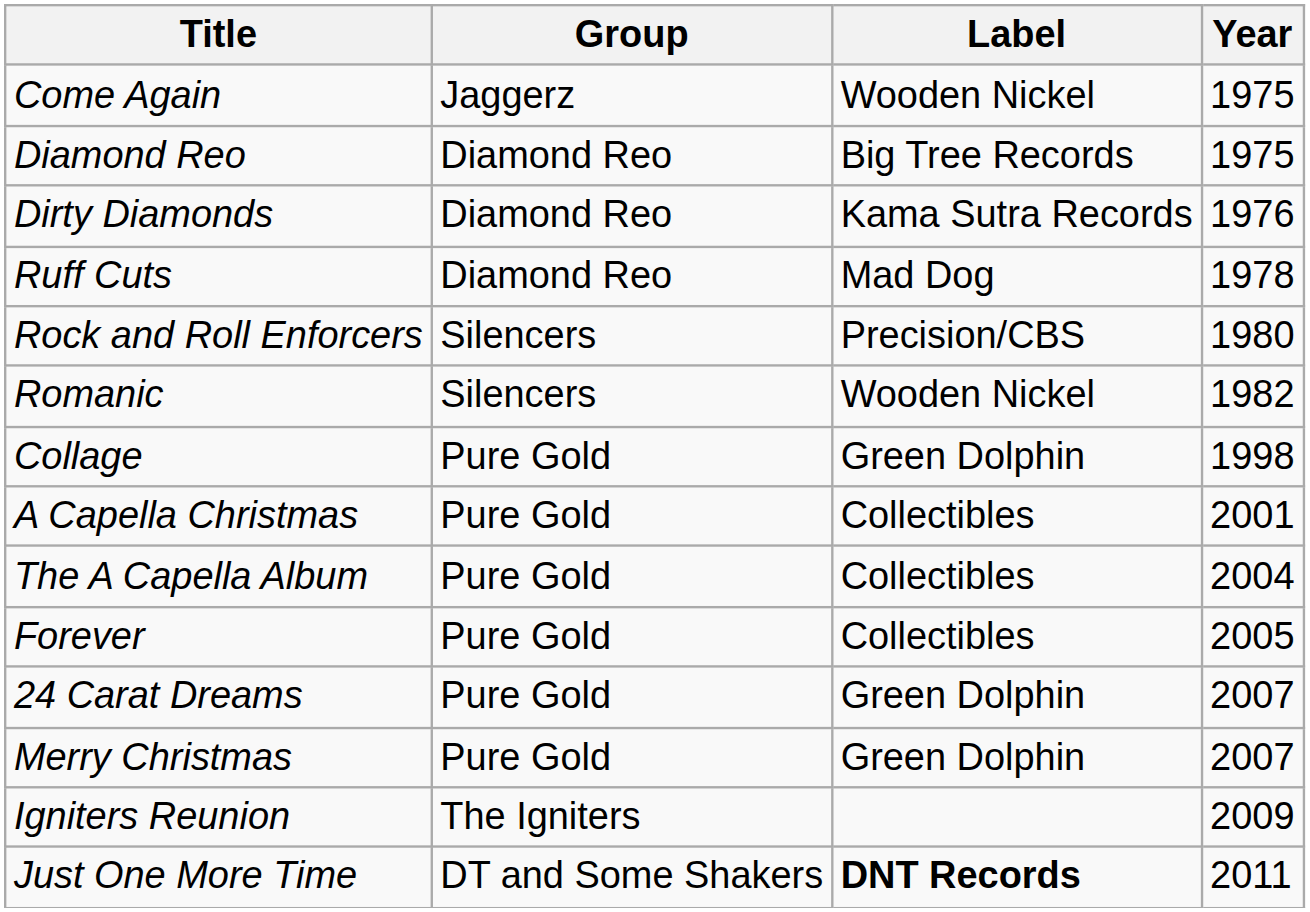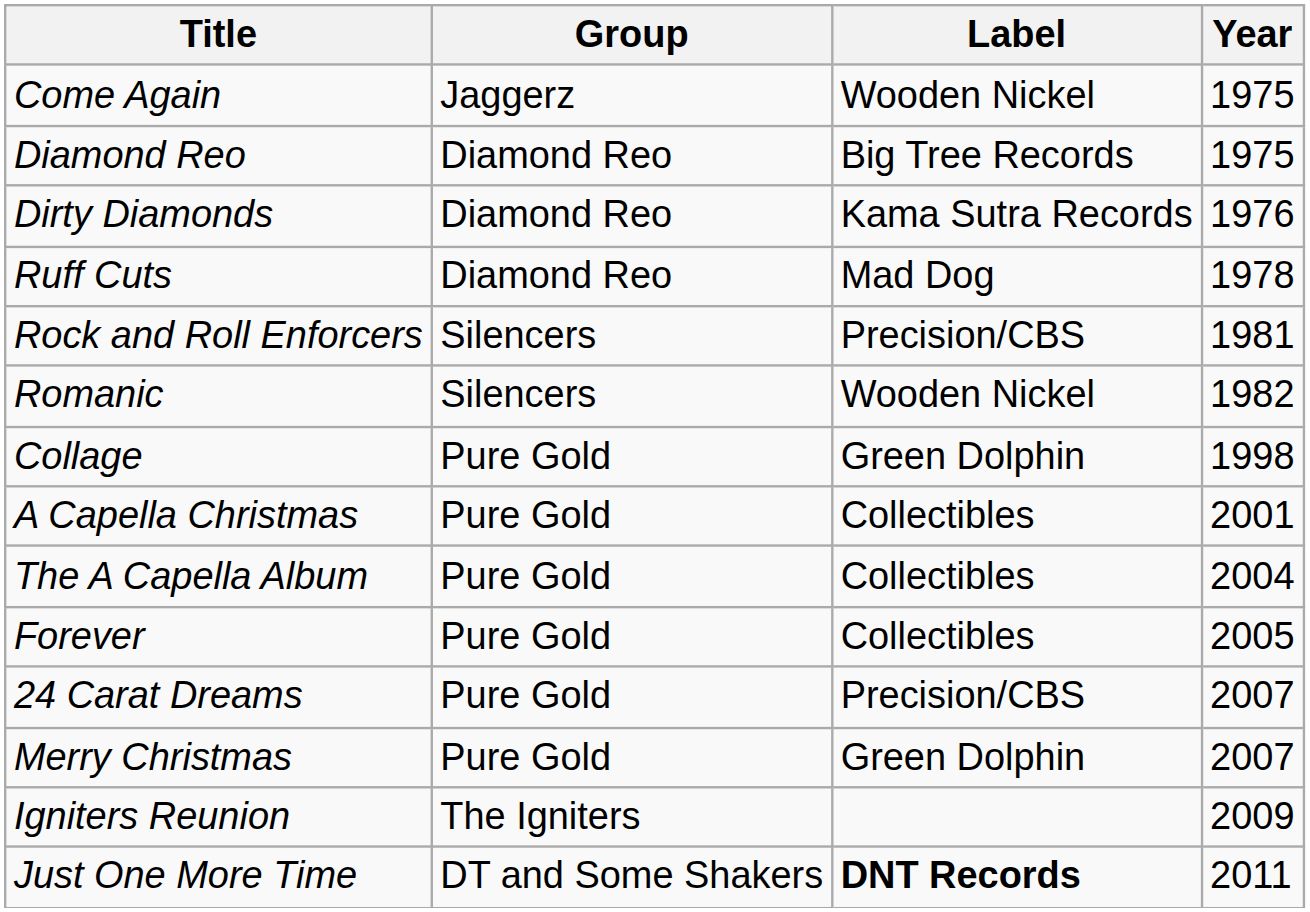Rock and Roll Enforcers | Year: 1980 -> 1981
24 Carat Dreams | Label: Green Dolphin -> Precision/CBS
